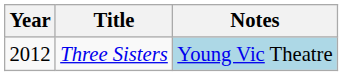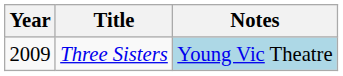Three Sisters | Year: 2012 -> 2009
